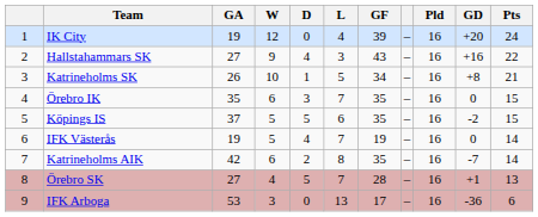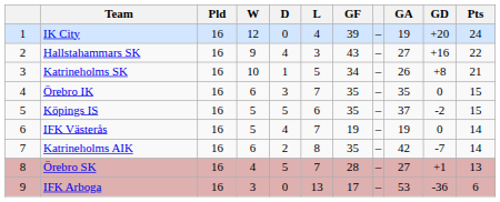columns swapped: Pld <-> GA
